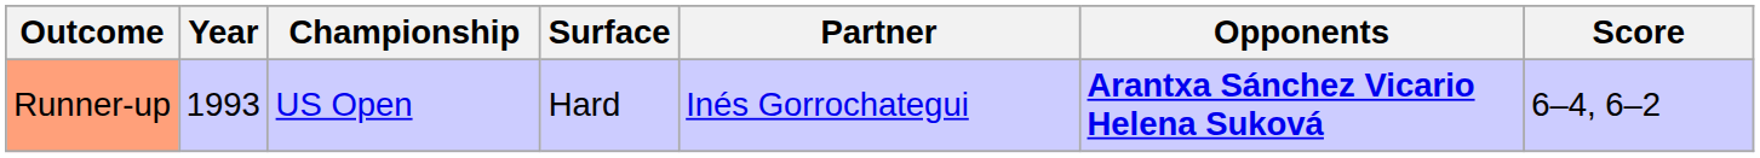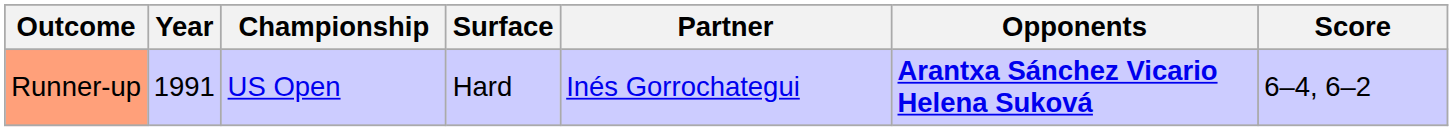Runner-up | Year: 1993 -> 1991
